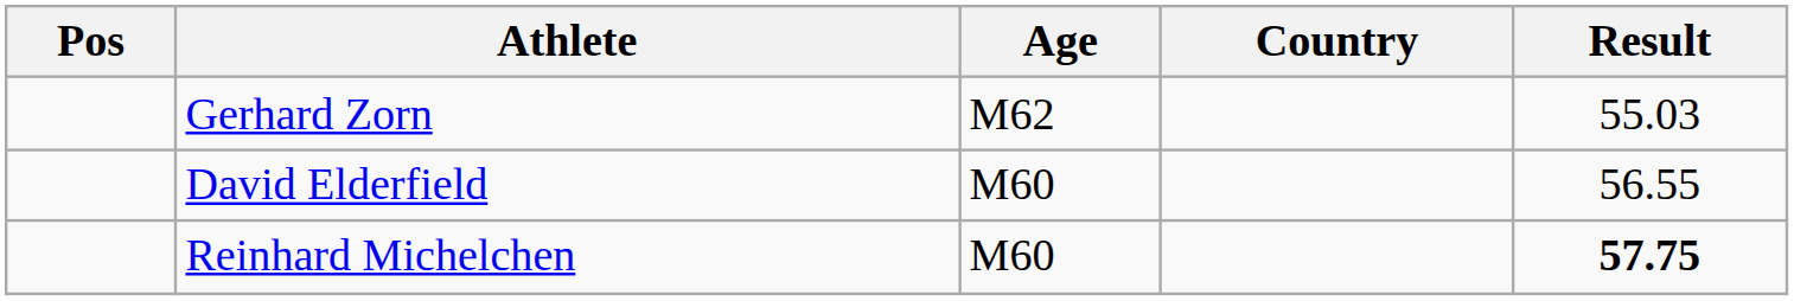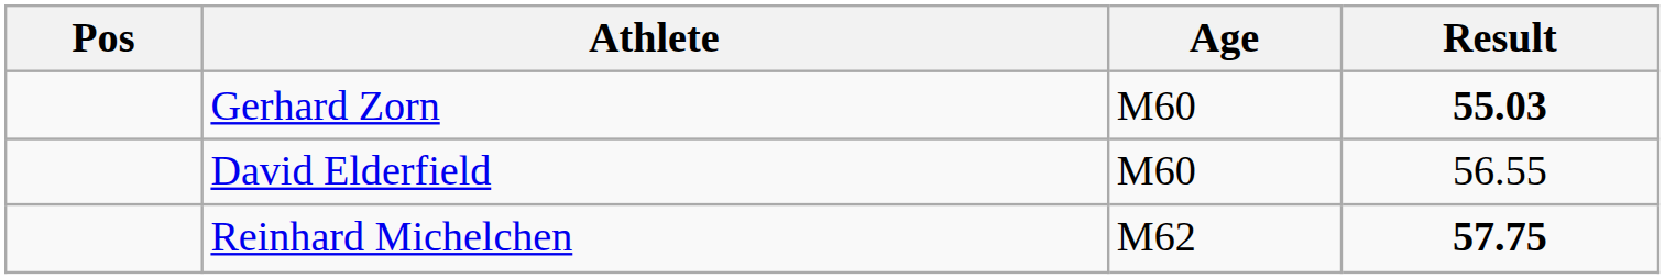- column: Country
Gerhard Zorn | Age: M62 -> M60
Gerhard Zorn | Result: normal -> bold
Reinhard Michelchen | Age: M60 -> M62
